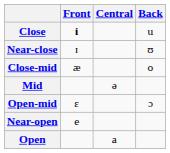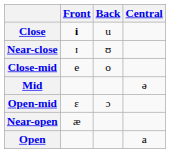columns swapped: Central <-> Back
Close-mid | Front: æ -> e
Near-open | Front: e -> æ
